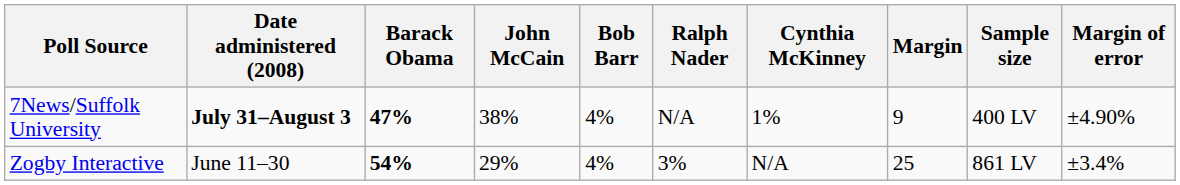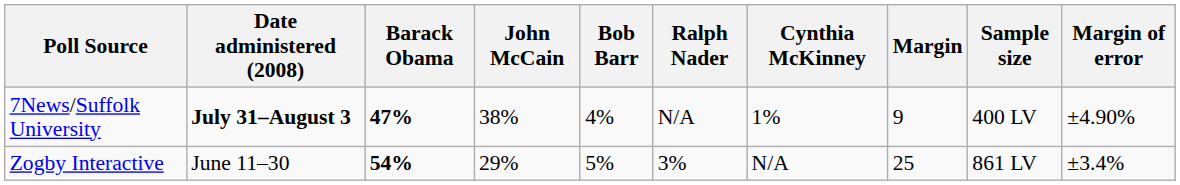Zogby Interactive | Bob Barr: 4% -> 5%
